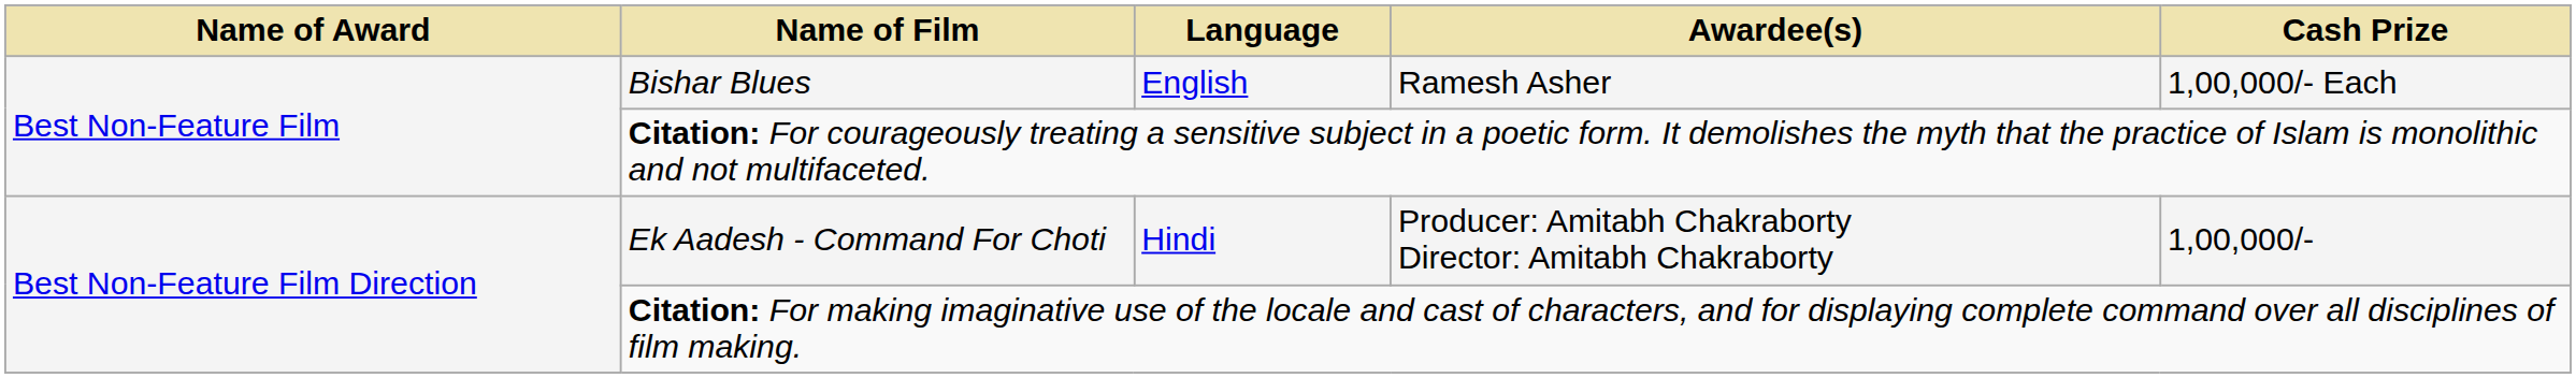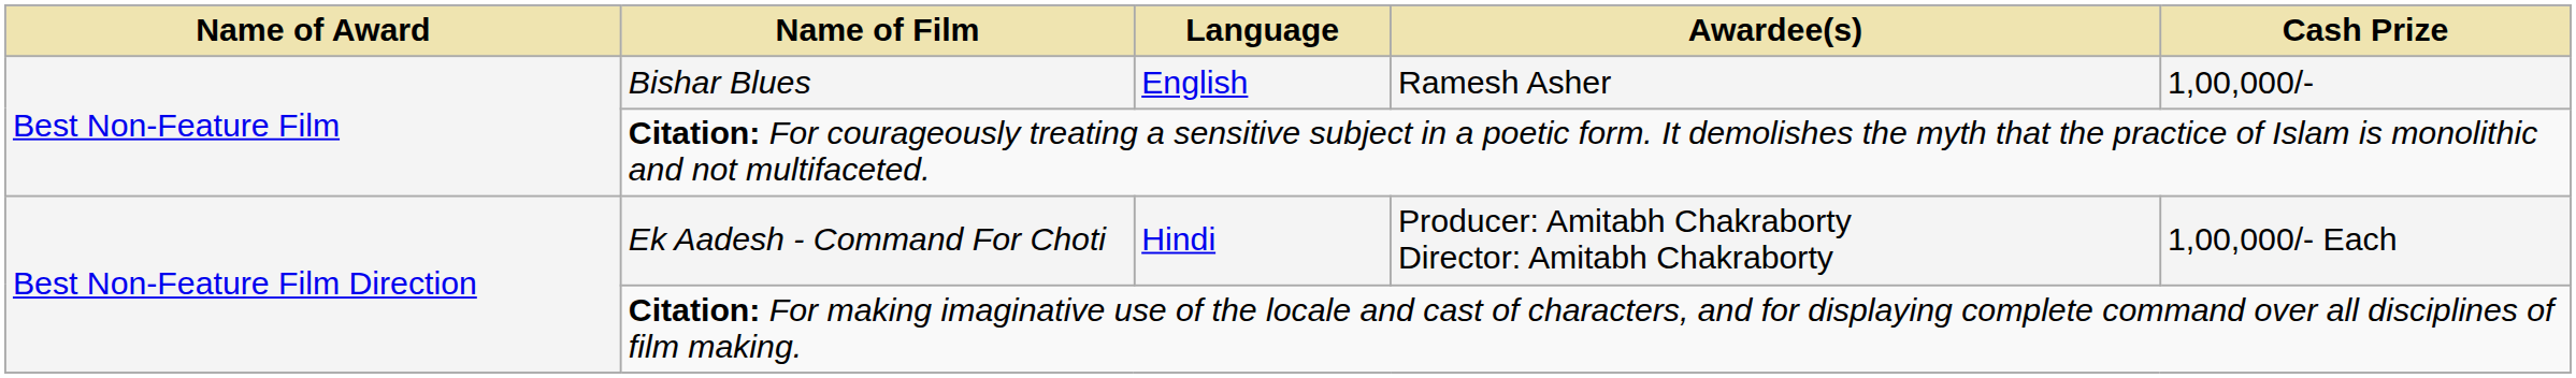Bishar Blues | Cash Prize: 1,00,000/- Each -> 1,00,000/-
Ek Aadesh - Command For Choti | Cash Prize: 1,00,000/- -> 1,00,000/- Each
